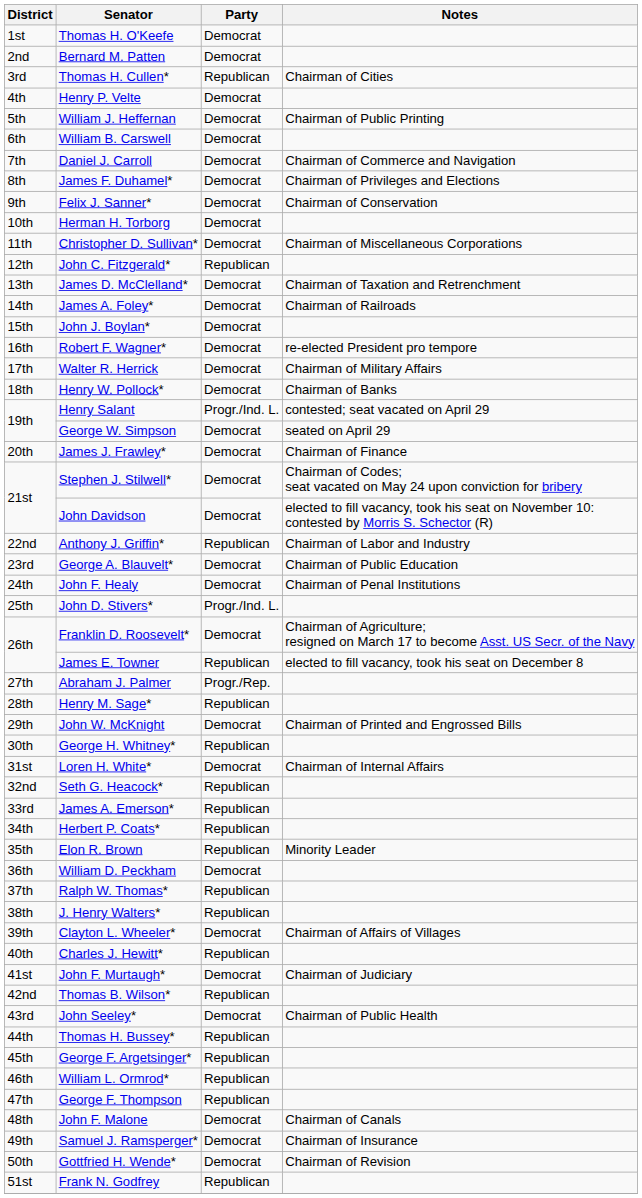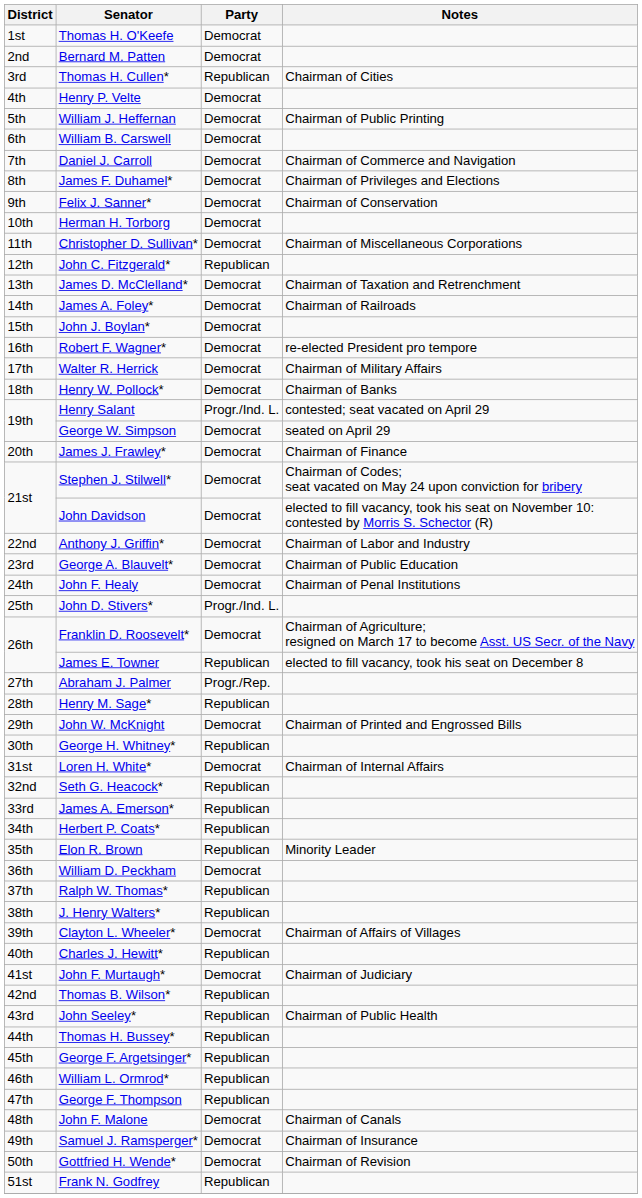Anthony J. Griffin* | Party: Republican -> Democrat
John Seeley* | Party: Democrat -> Republican
